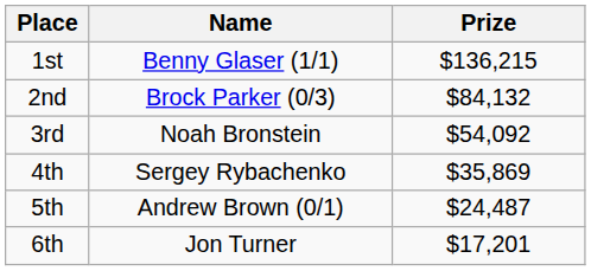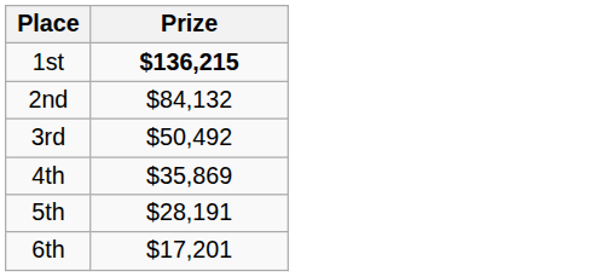- column: Name | Benny Glaser (1/1) | Brock Parker (0/3) | Noah Bronstein | Sergey Rybachenko | Andrew Brown (0/1) | Jon Turner
1st | Prize: normal -> bold
3rd | Prize: $54,092 -> $50,492
5th | Prize: $24,487 -> $28,191
